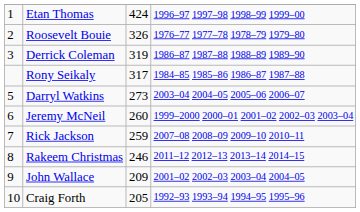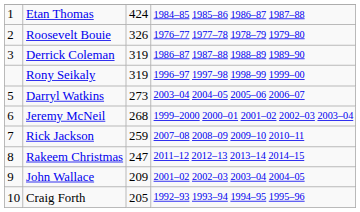Etan Thomas | column 4: 1996–97 1997–98 1998–99 1999–00 -> 1984–85 1985–86 1986–87 1987–88
Rony Seikaly | column 3: 317 -> 319
Rony Seikaly | column 4: 1984–85 1985–86 1986–87 1987–88 -> 1996–97 1997–98 1998–99 1999–00
Jeremy McNeil | column 3: 260 -> 268
Rakeem Christmas | column 3: 246 -> 247
